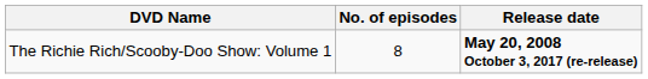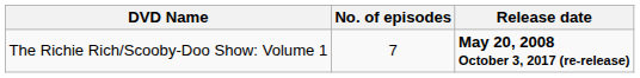The Richie Rich/Scooby-Doo Show: Volume 1 | No. of episodes: 8 -> 7
